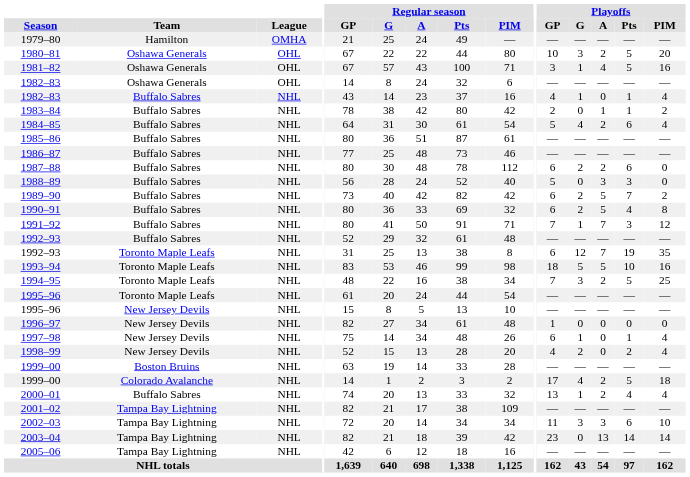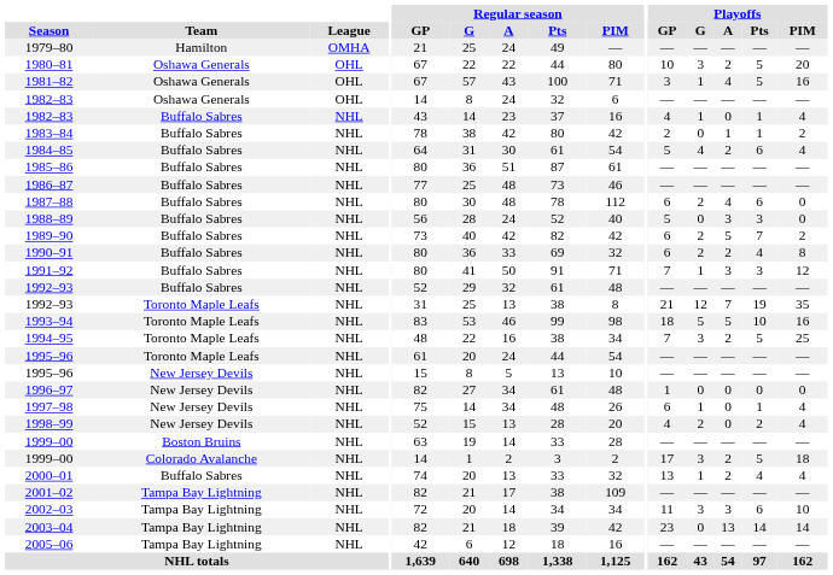1987–88 | Playoffs / A: 2 -> 4
1990–91 | Playoffs / A: 5 -> 2
1991–92 | Playoffs / A: 7 -> 3
1992–93 / Toronto Maple Leafs | Playoffs / GP: 6 -> 21
1999–00 / Colorado Avalanche | Playoffs / G: 4 -> 3
